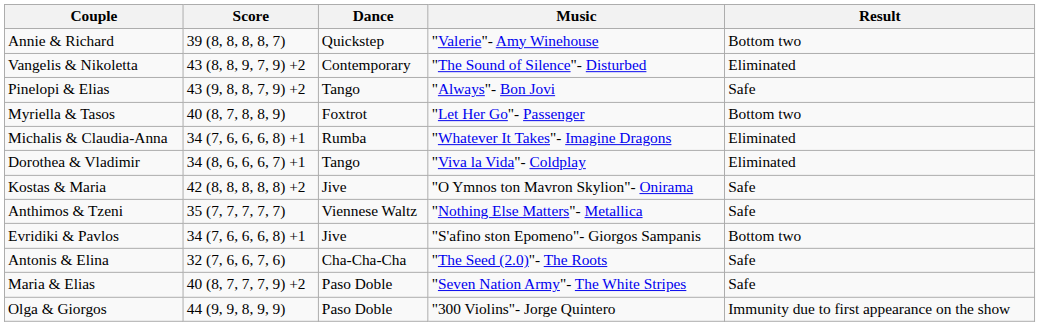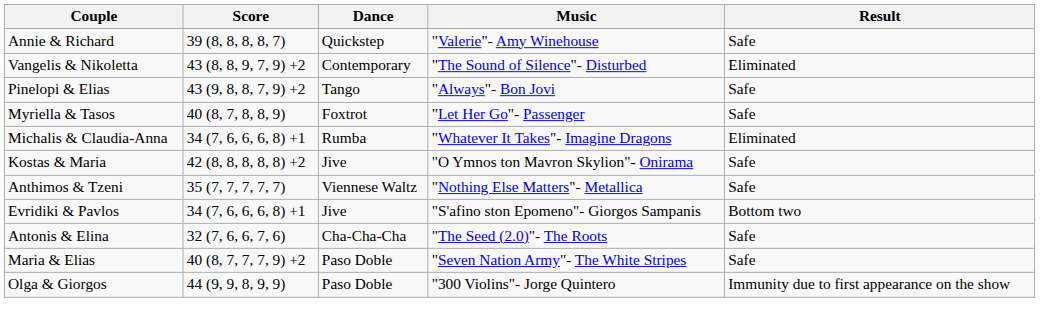Annie & Richard | Result: Bottom two -> Safe
Myriella & Tasos | Result: Bottom two -> Safe
- row: Dorothea & Vladimir | 34 (8, 6, 6, 6, 7) +1 | Tango | "Viva la Vida"- Coldplay | Eliminated
